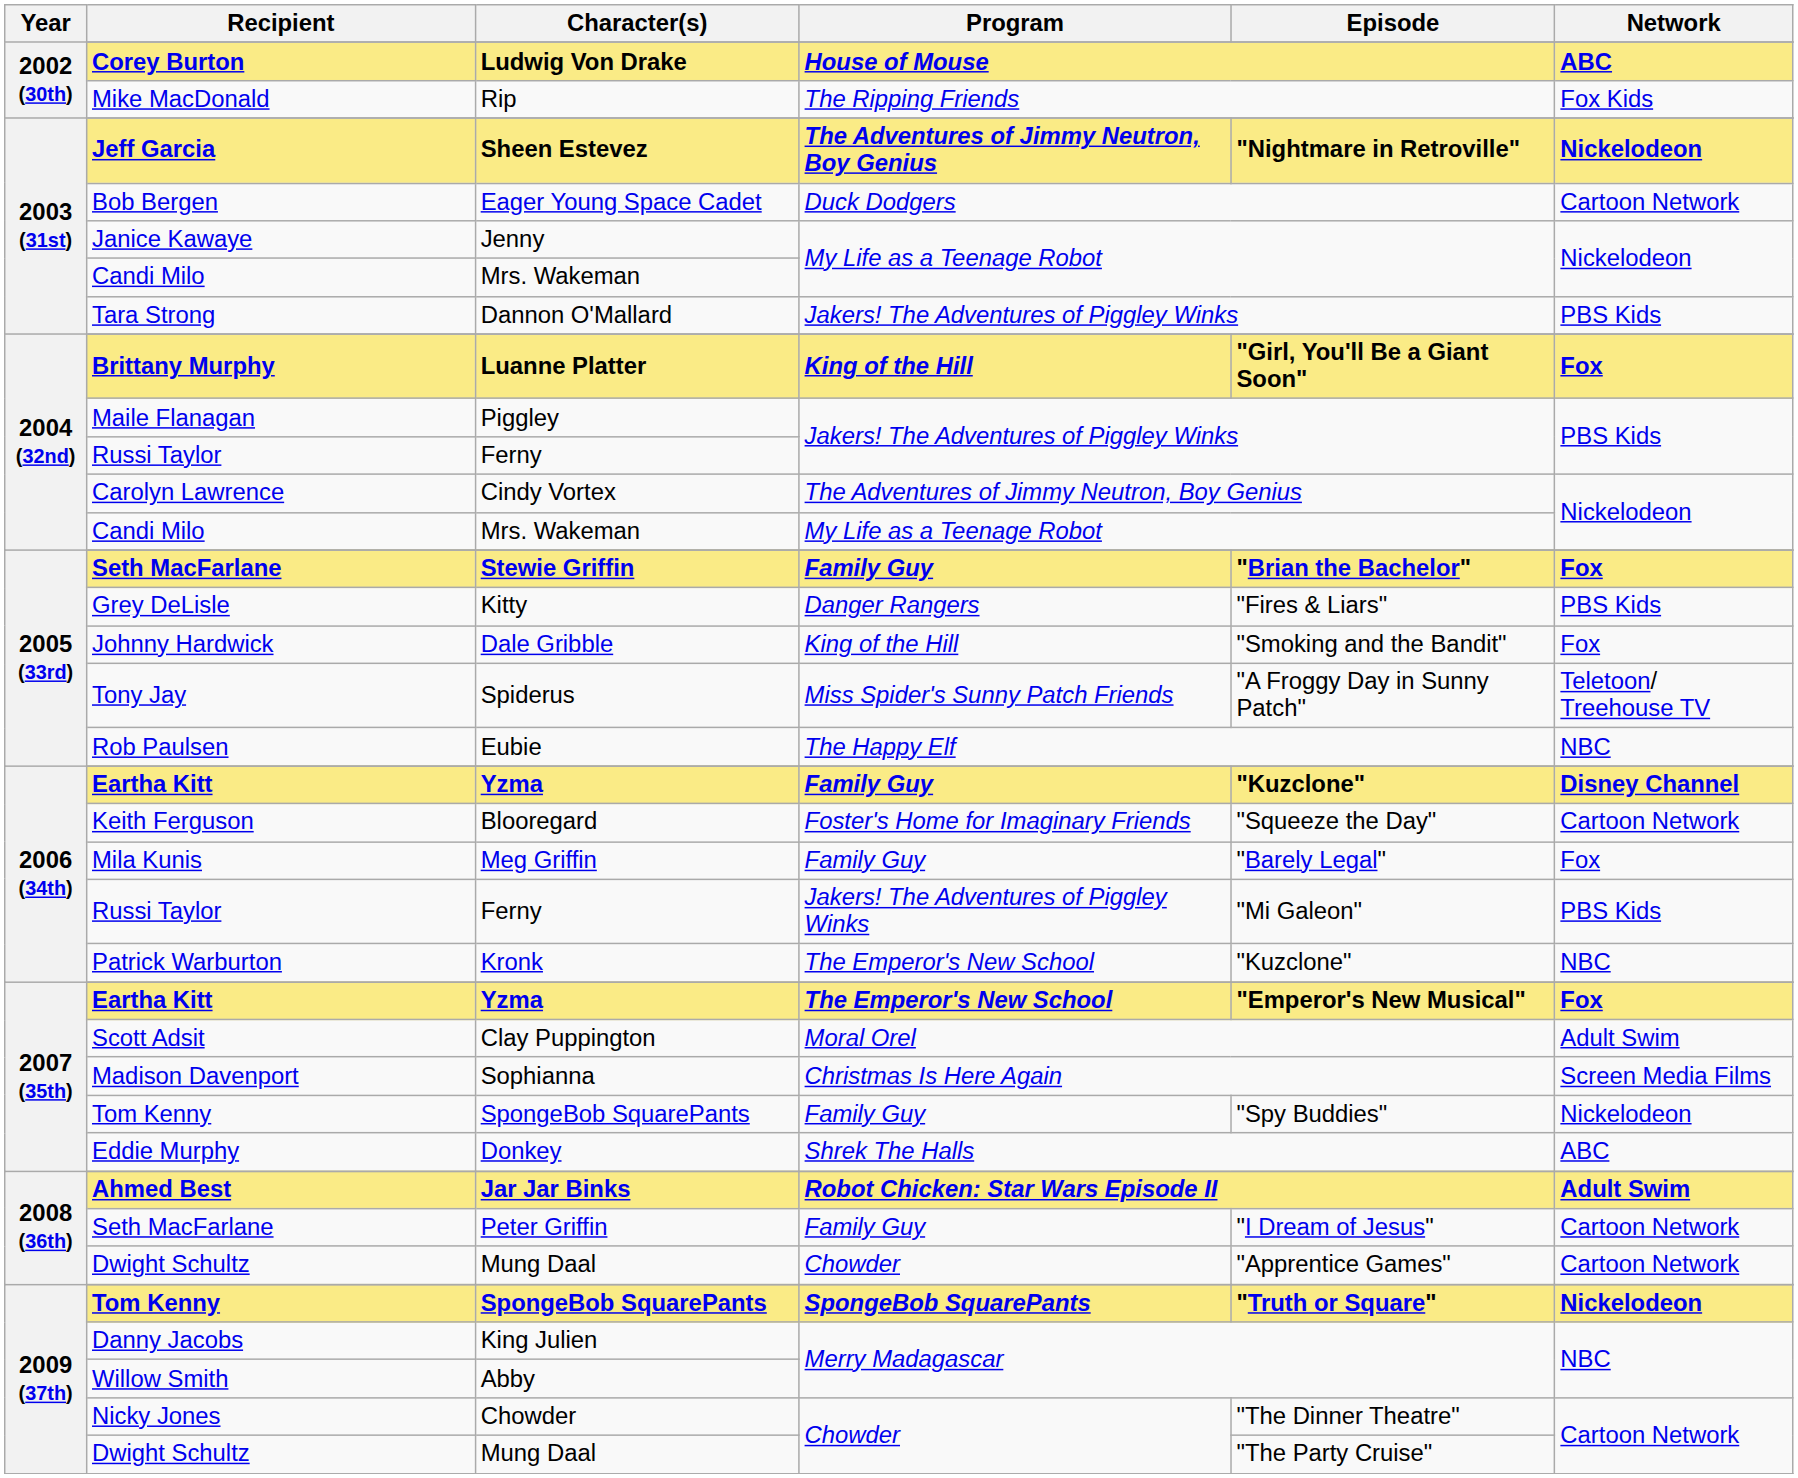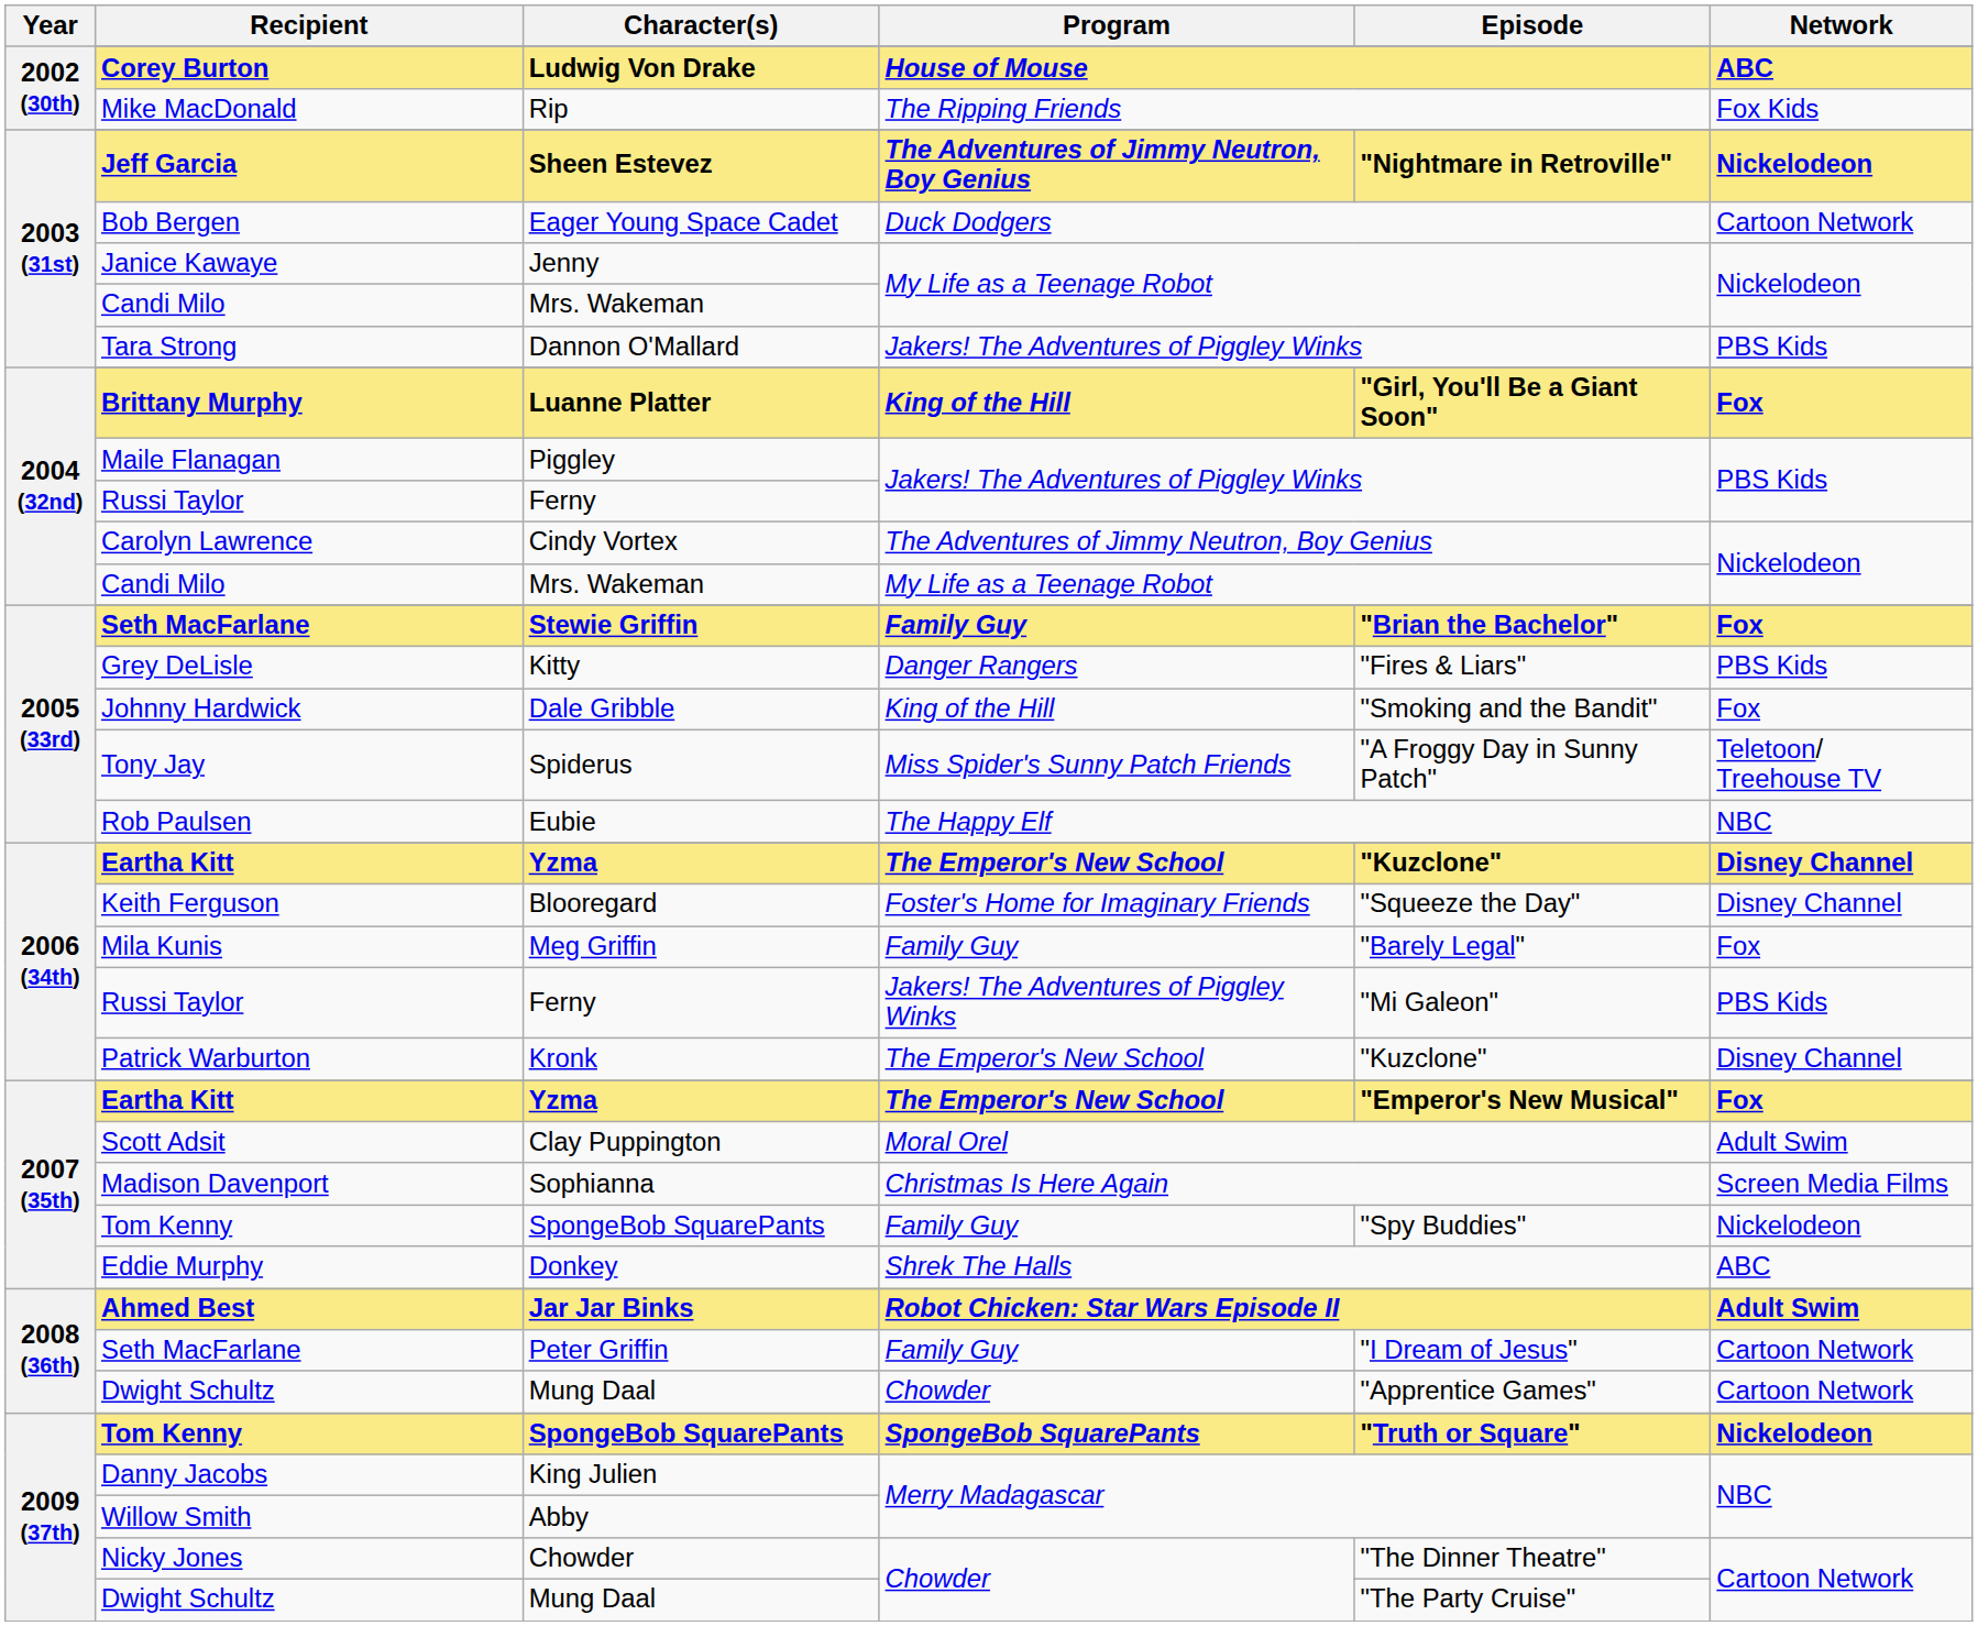2006 (34th) / Yzma | Program: Family Guy -> The Emperor's New School
Blooregard | Network: Cartoon Network -> Disney Channel
Kronk | Network: NBC -> Disney Channel
